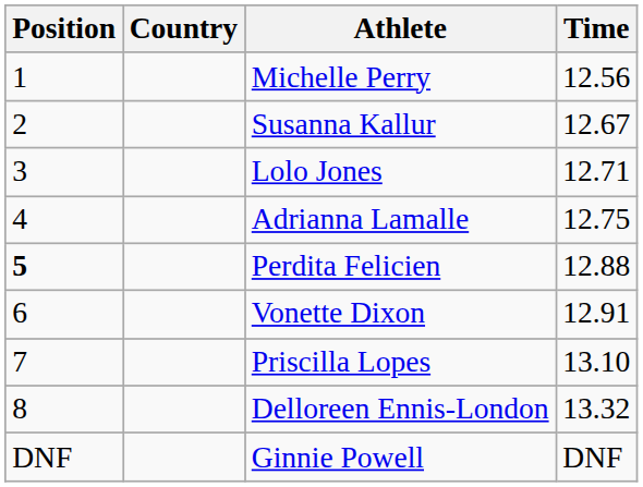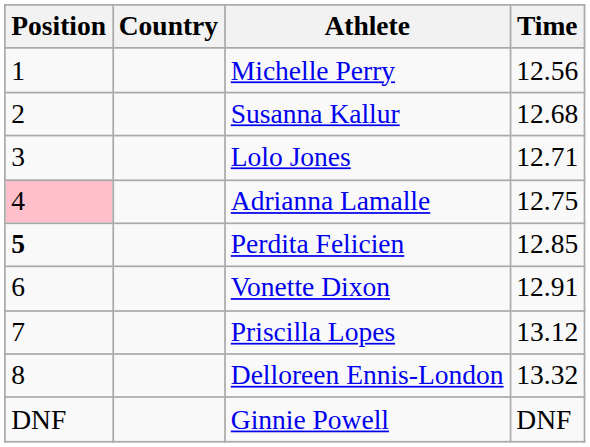Susanna Kallur | Time: 12.67 -> 12.68
Adrianna Lamalle | Position: no background -> pink background
Perdita Felicien | Time: 12.88 -> 12.85
Priscilla Lopes | Time: 13.10 -> 13.12
